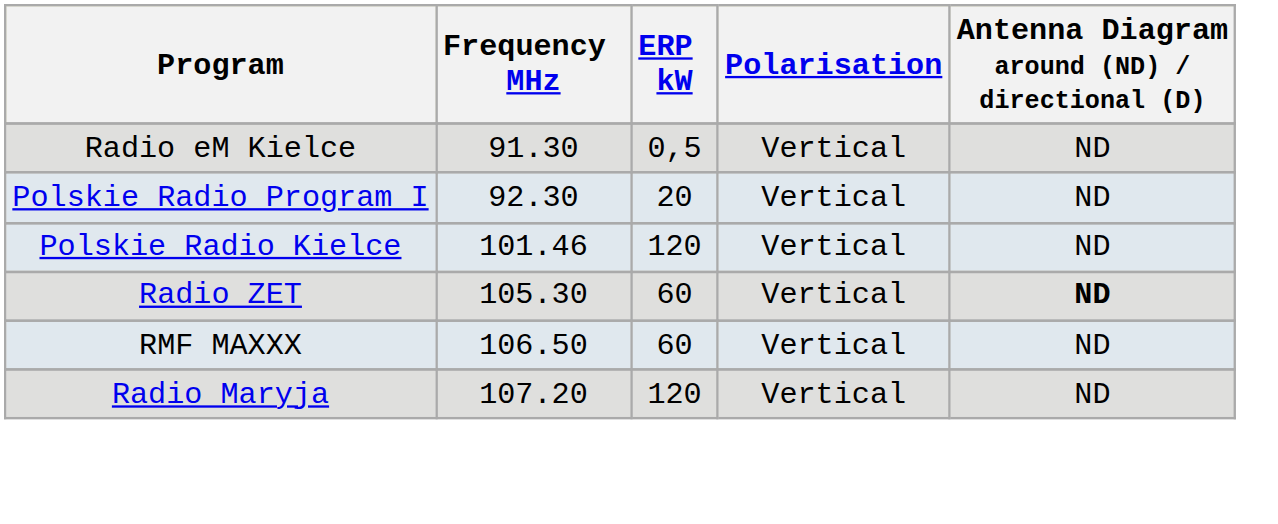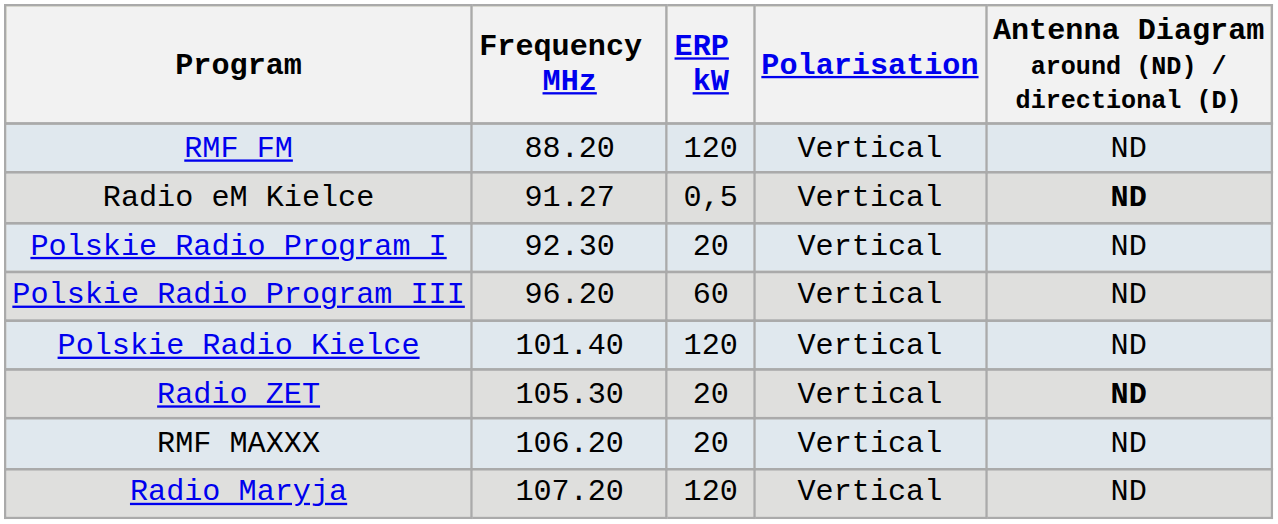+ row: RMF FM | 88.20 | 120 | Vertical | ND
Radio eM Kielce | Frequency MHz: 91.30 -> 91.27
Radio eM Kielce | Antenna Diagram around (ND) / directional (D): normal -> bold
+ row: Polskie Radio Program III | 96.20 | 60 | Vertical | ND
Polskie Radio Kielce | Frequency MHz: 101.46 -> 101.40
Radio ZET | ERP kW: 60 -> 20
RMF MAXXX | Frequency MHz: 106.50 -> 106.20
RMF MAXXX | ERP kW: 60 -> 20
